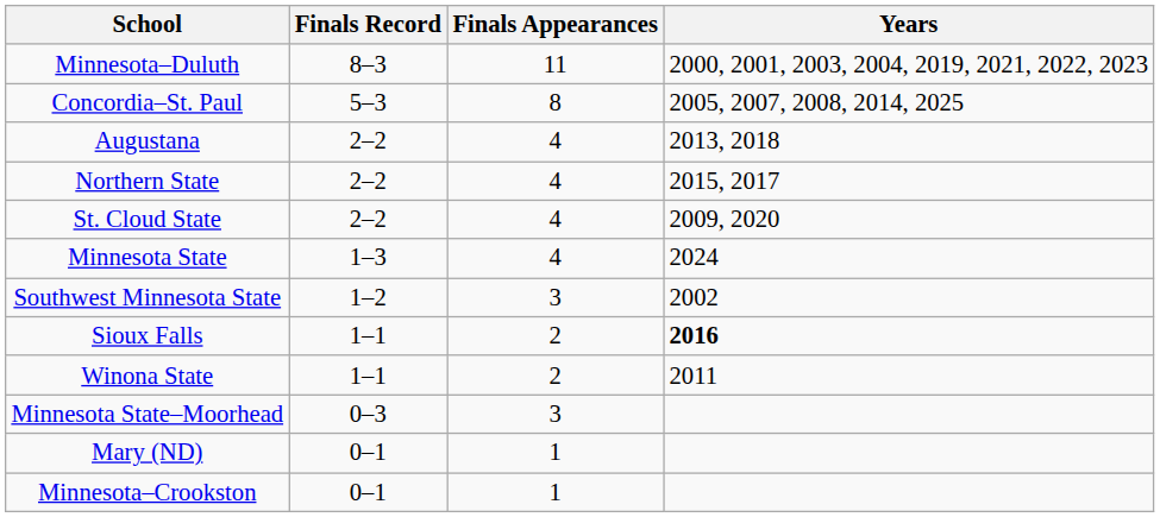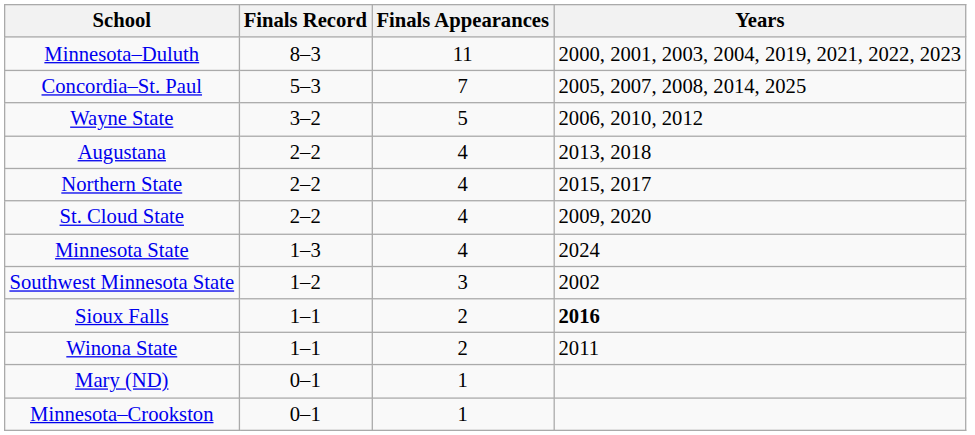Concordia–St. Paul | Finals Appearances: 8 -> 7
+ row: Wayne State | 3–2 | 5 | 2006, 2010, 2012
- row: Minnesota State–Moorhead | 0–3 | 3
